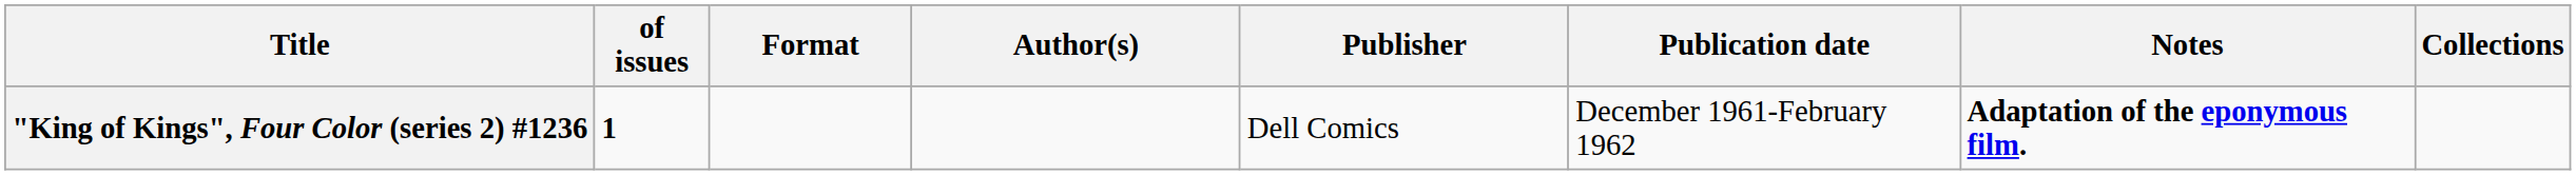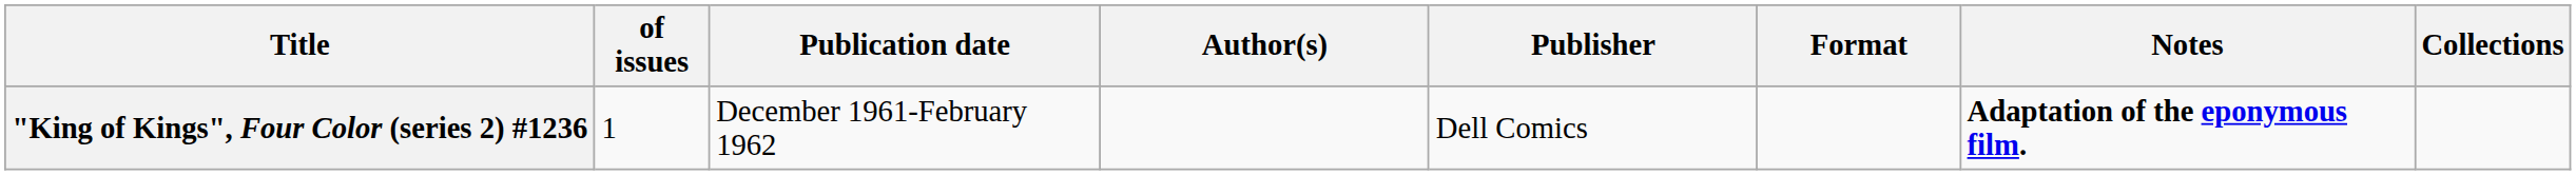columns swapped: Format <-> Publication date
"King of Kings", Four Color (series 2) #1236 | of issues: bold -> normal
